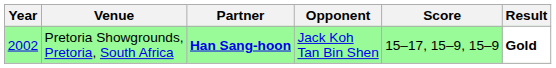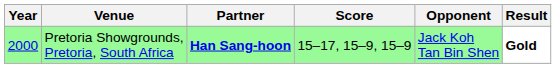columns swapped: Opponent <-> Score
Pretoria Showgrounds, Pretoria, South Africa | Year: 2002 -> 2000
